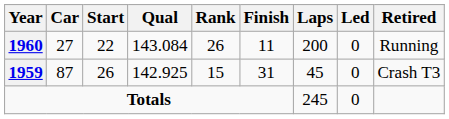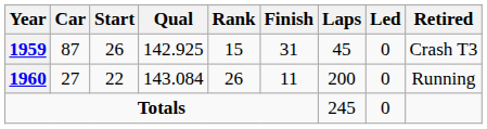rows swapped: 1959 <-> 1960
